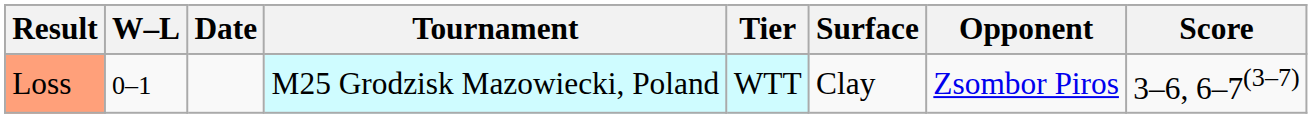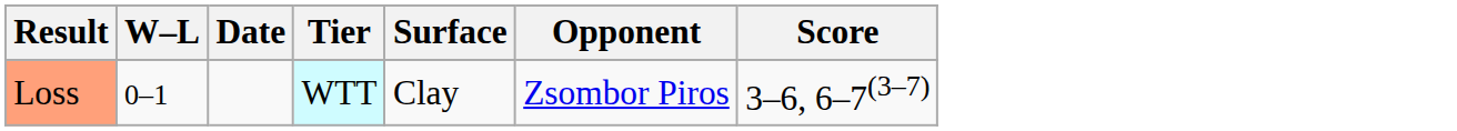- column: Tournament | M25 Grodzisk Mazowiecki, Poland
